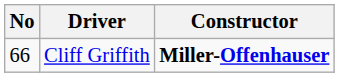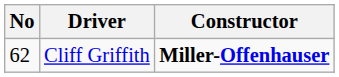Cliff Griffith | No: 66 -> 62
